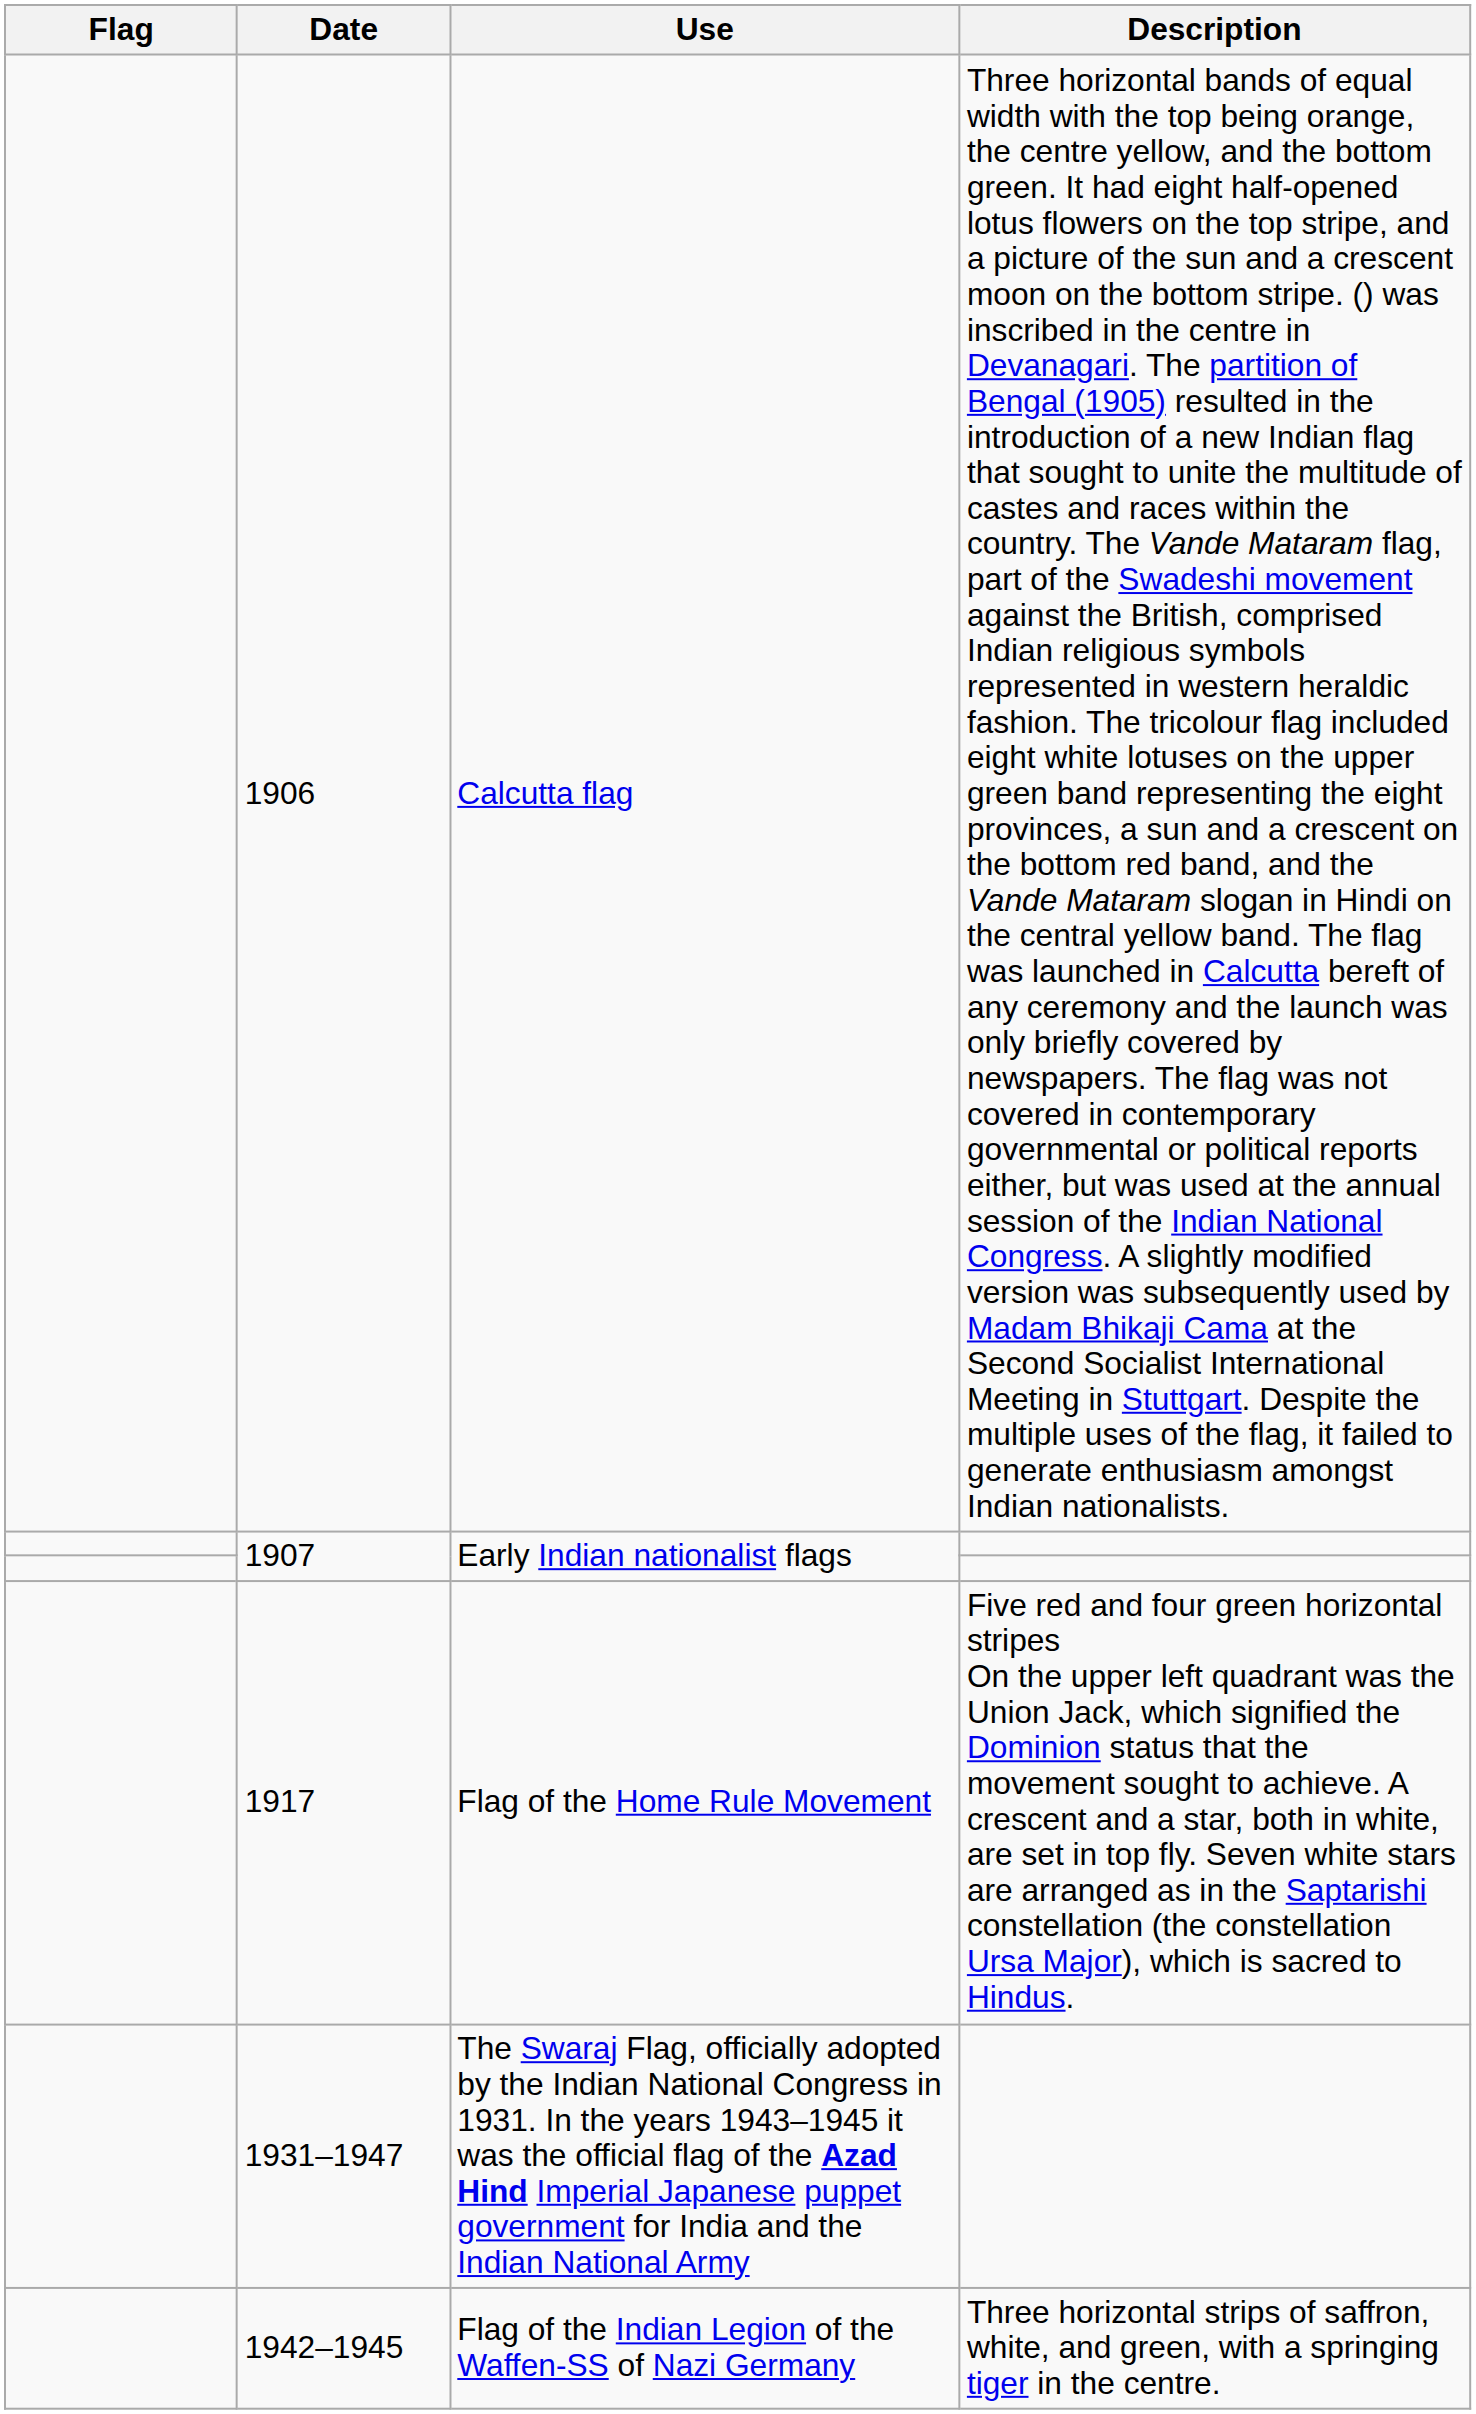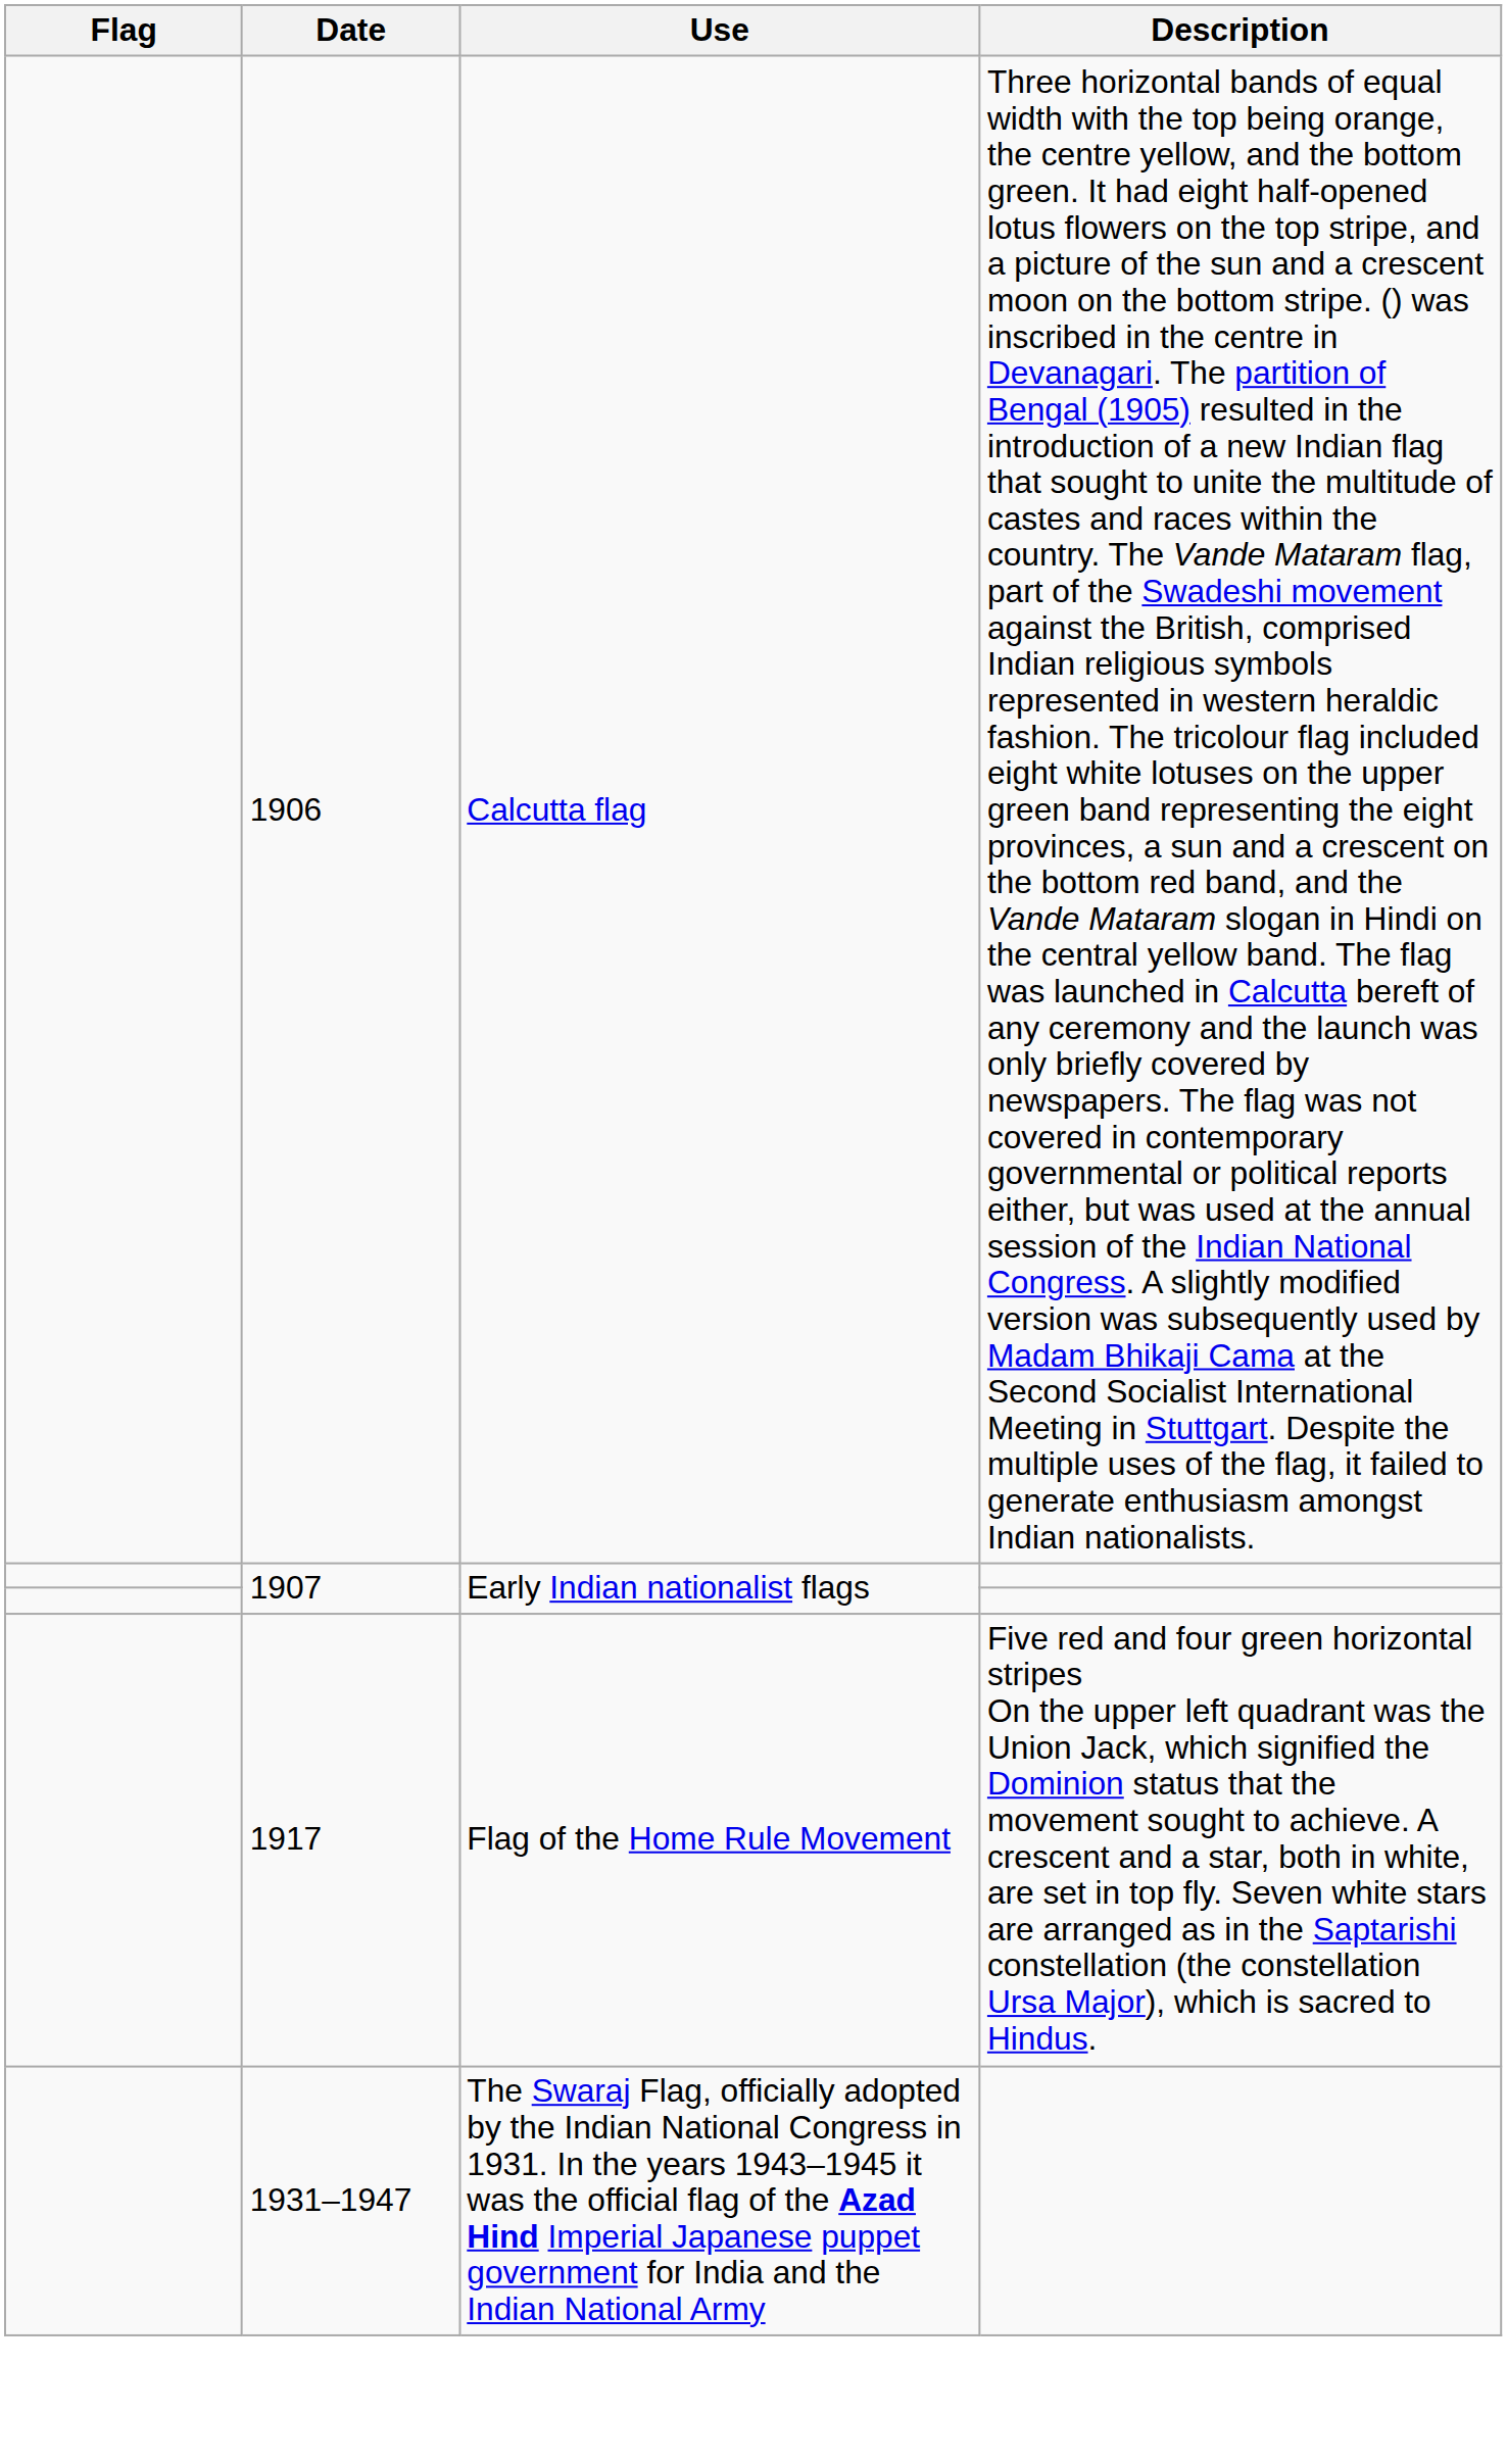- row: 1942–1945 | Flag of the Indian Legion of the Waffen-SS of Nazi Germany | Three horizontal strips of saffron, white, and green, with a springing tiger in the centre.
